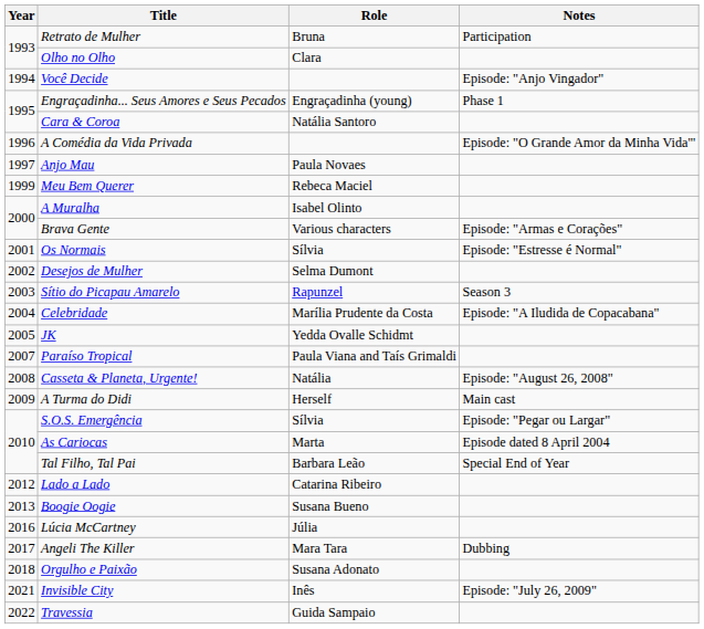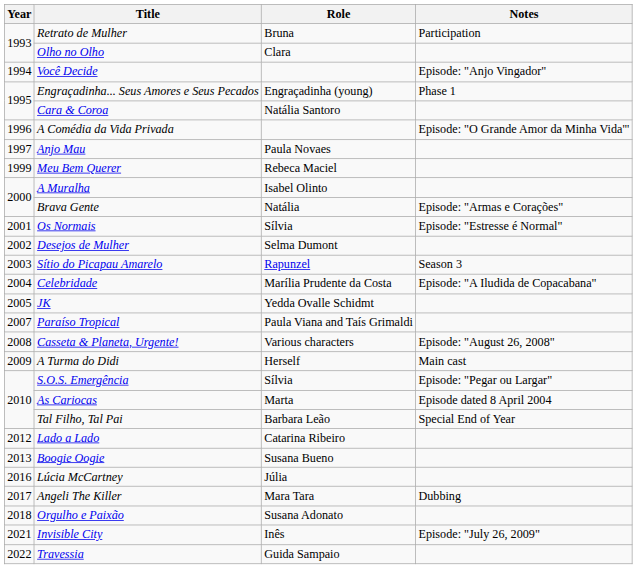Brava Gente | Role: Various characters -> Natália
Casseta & Planeta, Urgente! | Role: Natália -> Various characters
